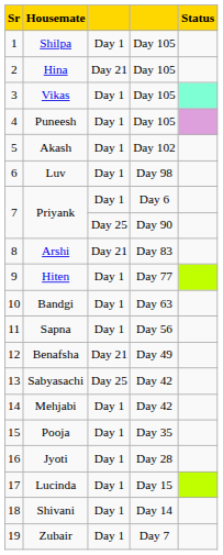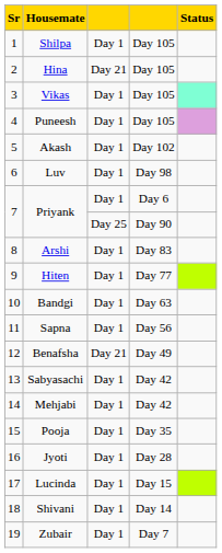Arshi | column 3: Day 21 -> Day 1
Sabyasachi | column 3: Day 25 -> Day 1
